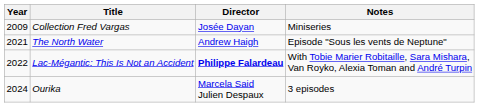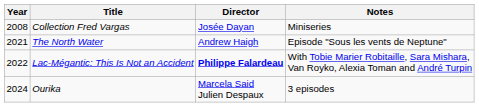Collection Fred Vargas | Year: 2009 -> 2008
